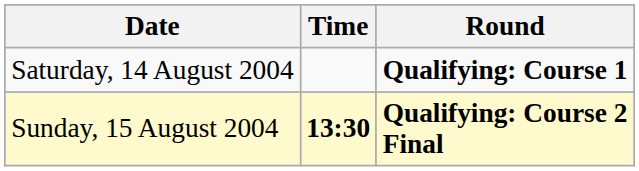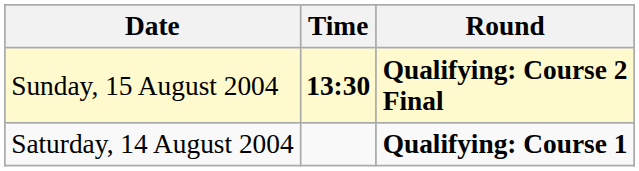rows swapped: Saturday, 14 August 2004 <-> Sunday, 15 August 2004
